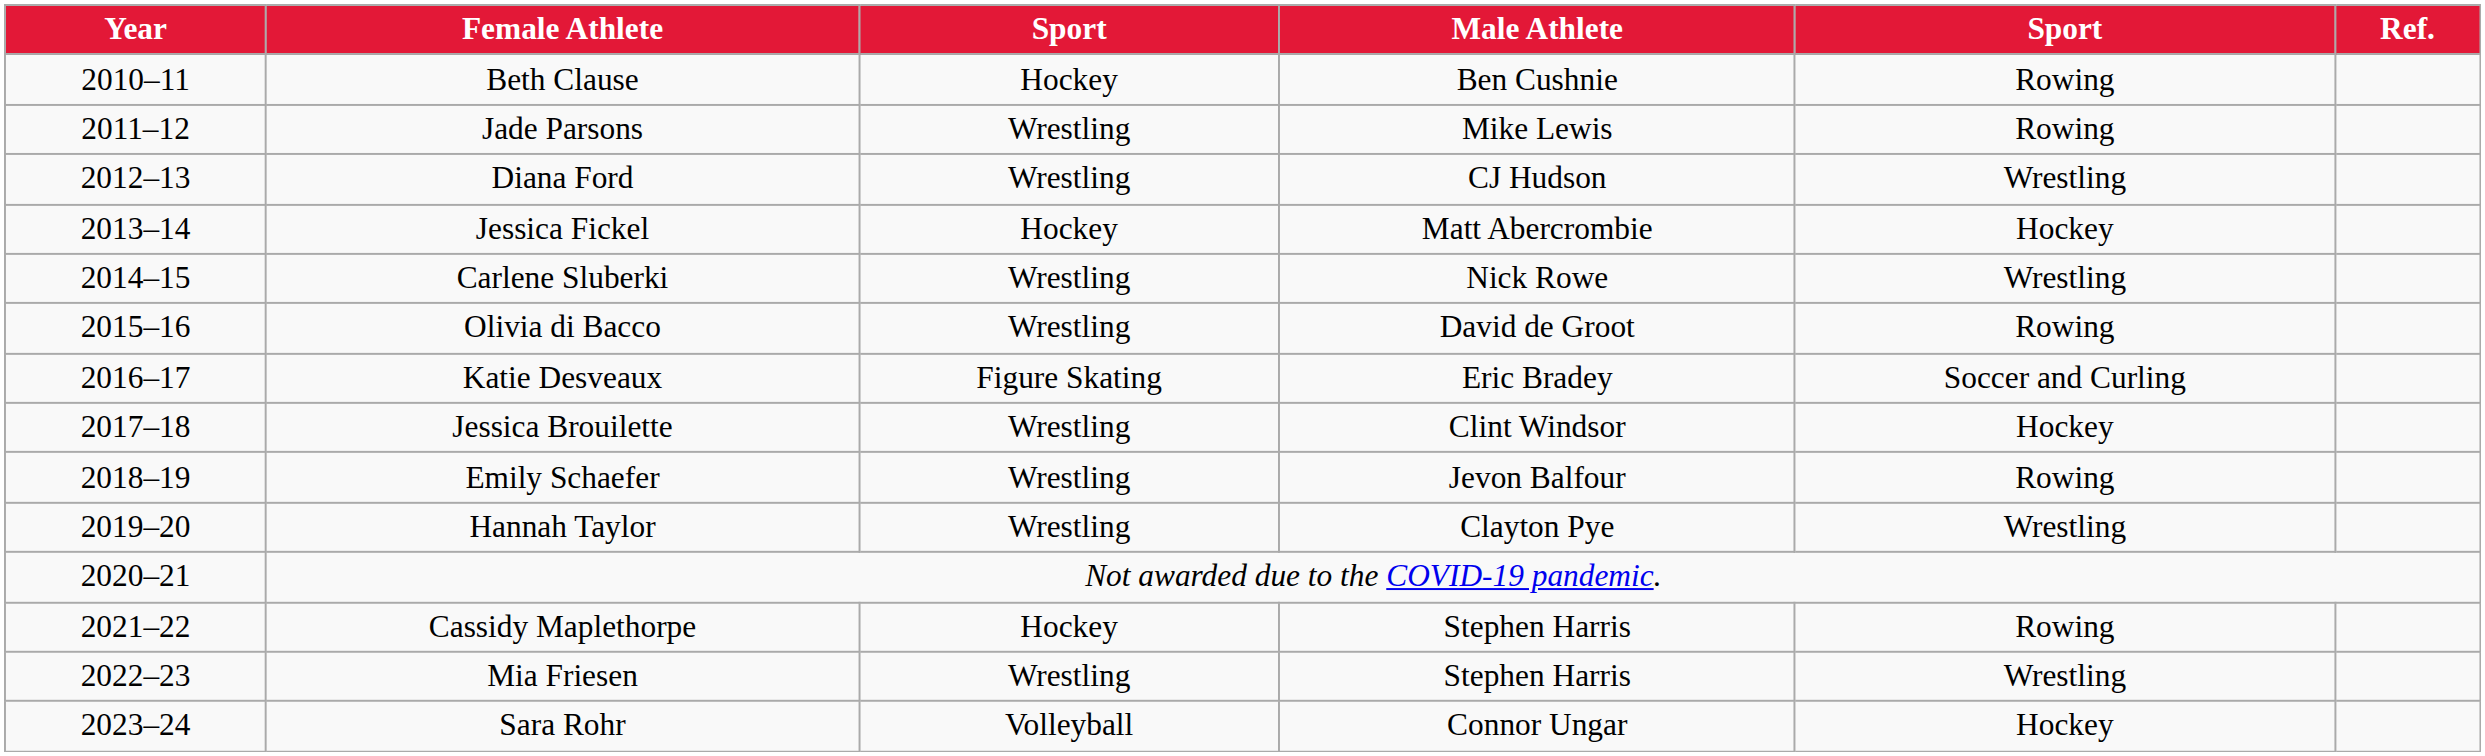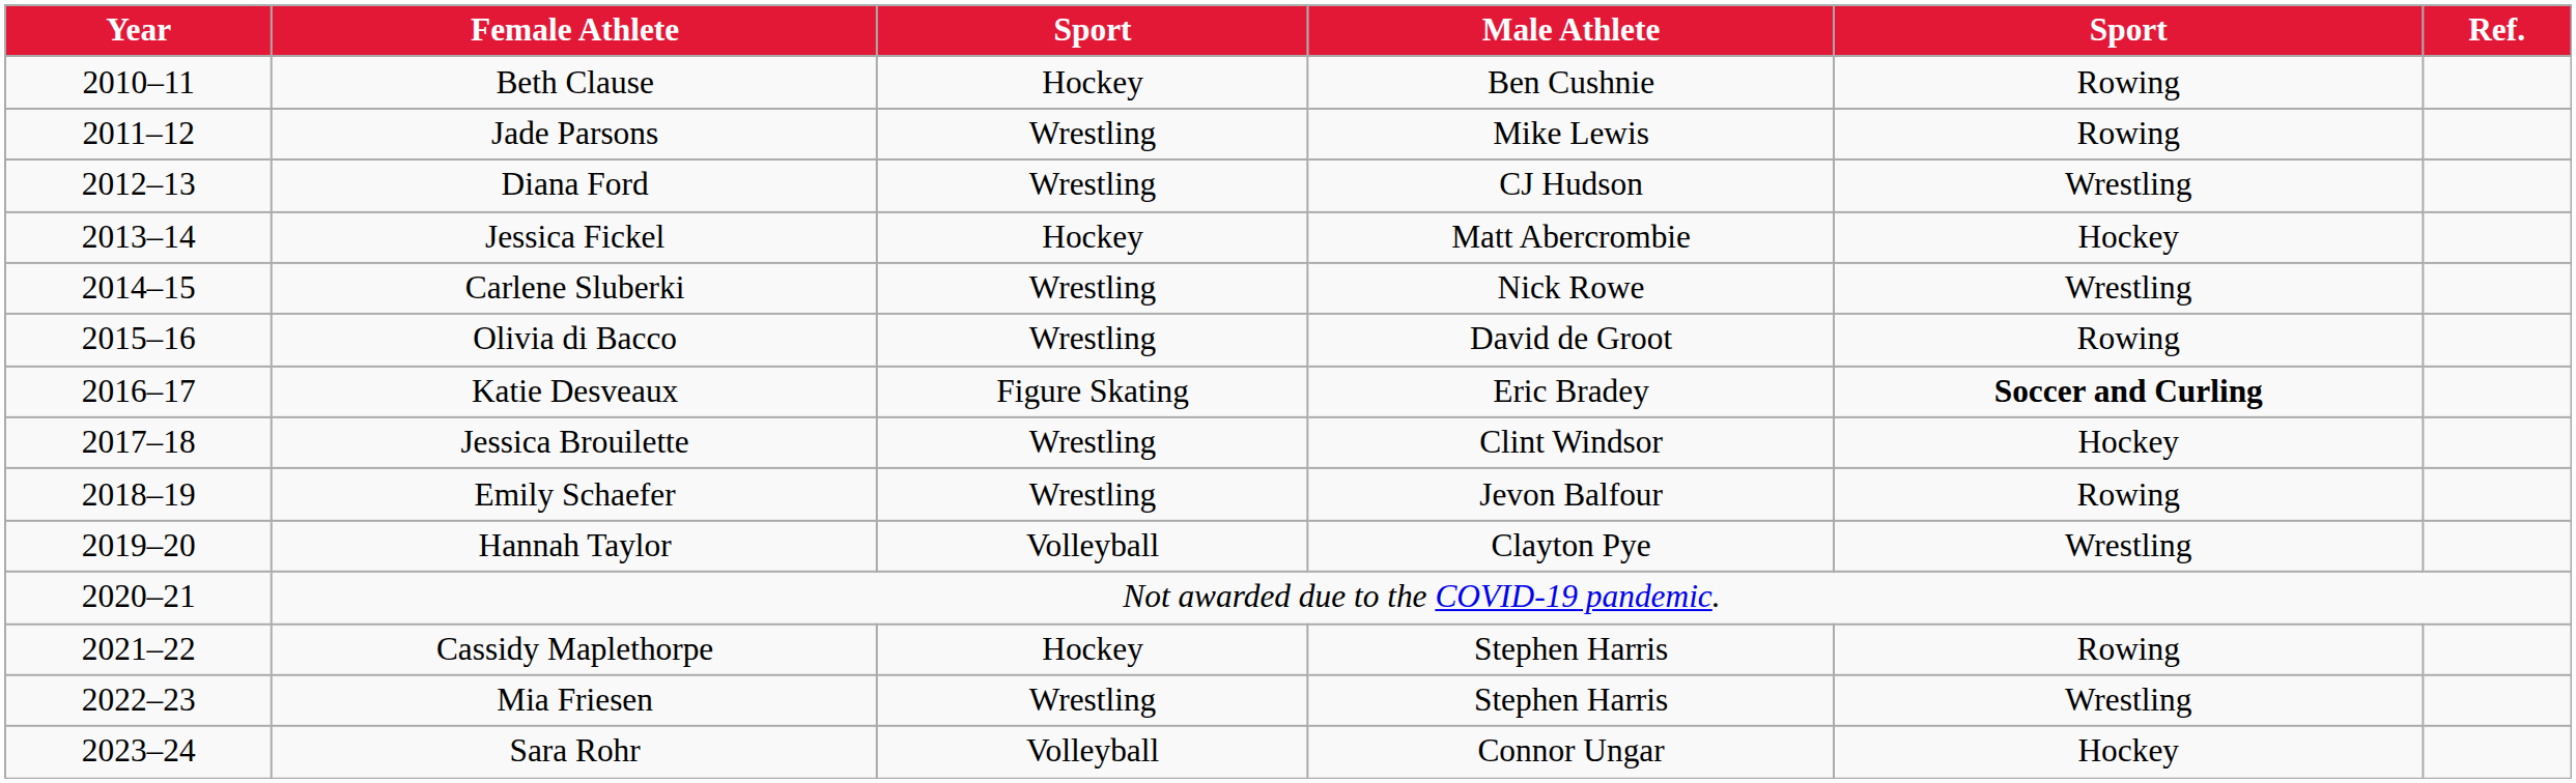Katie Desveaux | column 5: normal -> bold
Hannah Taylor | column 3: Wrestling -> Volleyball
